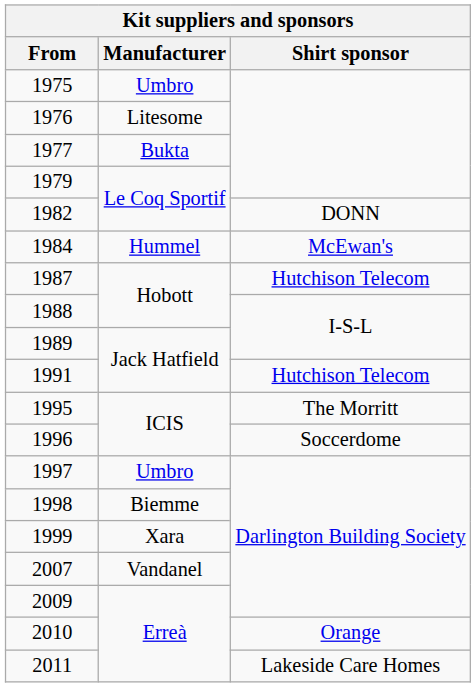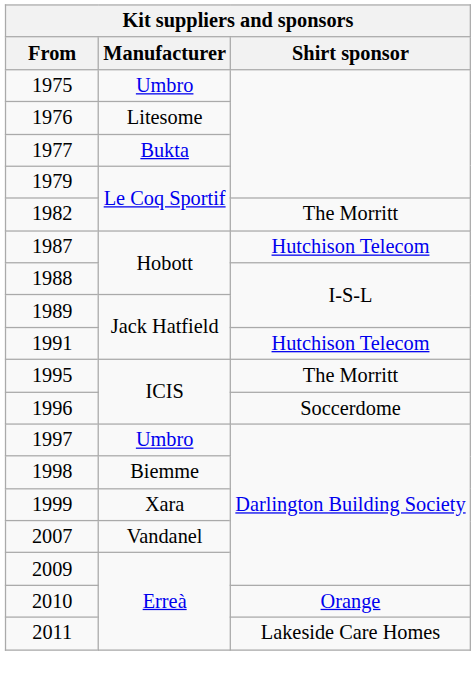1982 | Shirt sponsor: DONN -> The Morritt
- row: 1984 | Hummel | McEwan's
